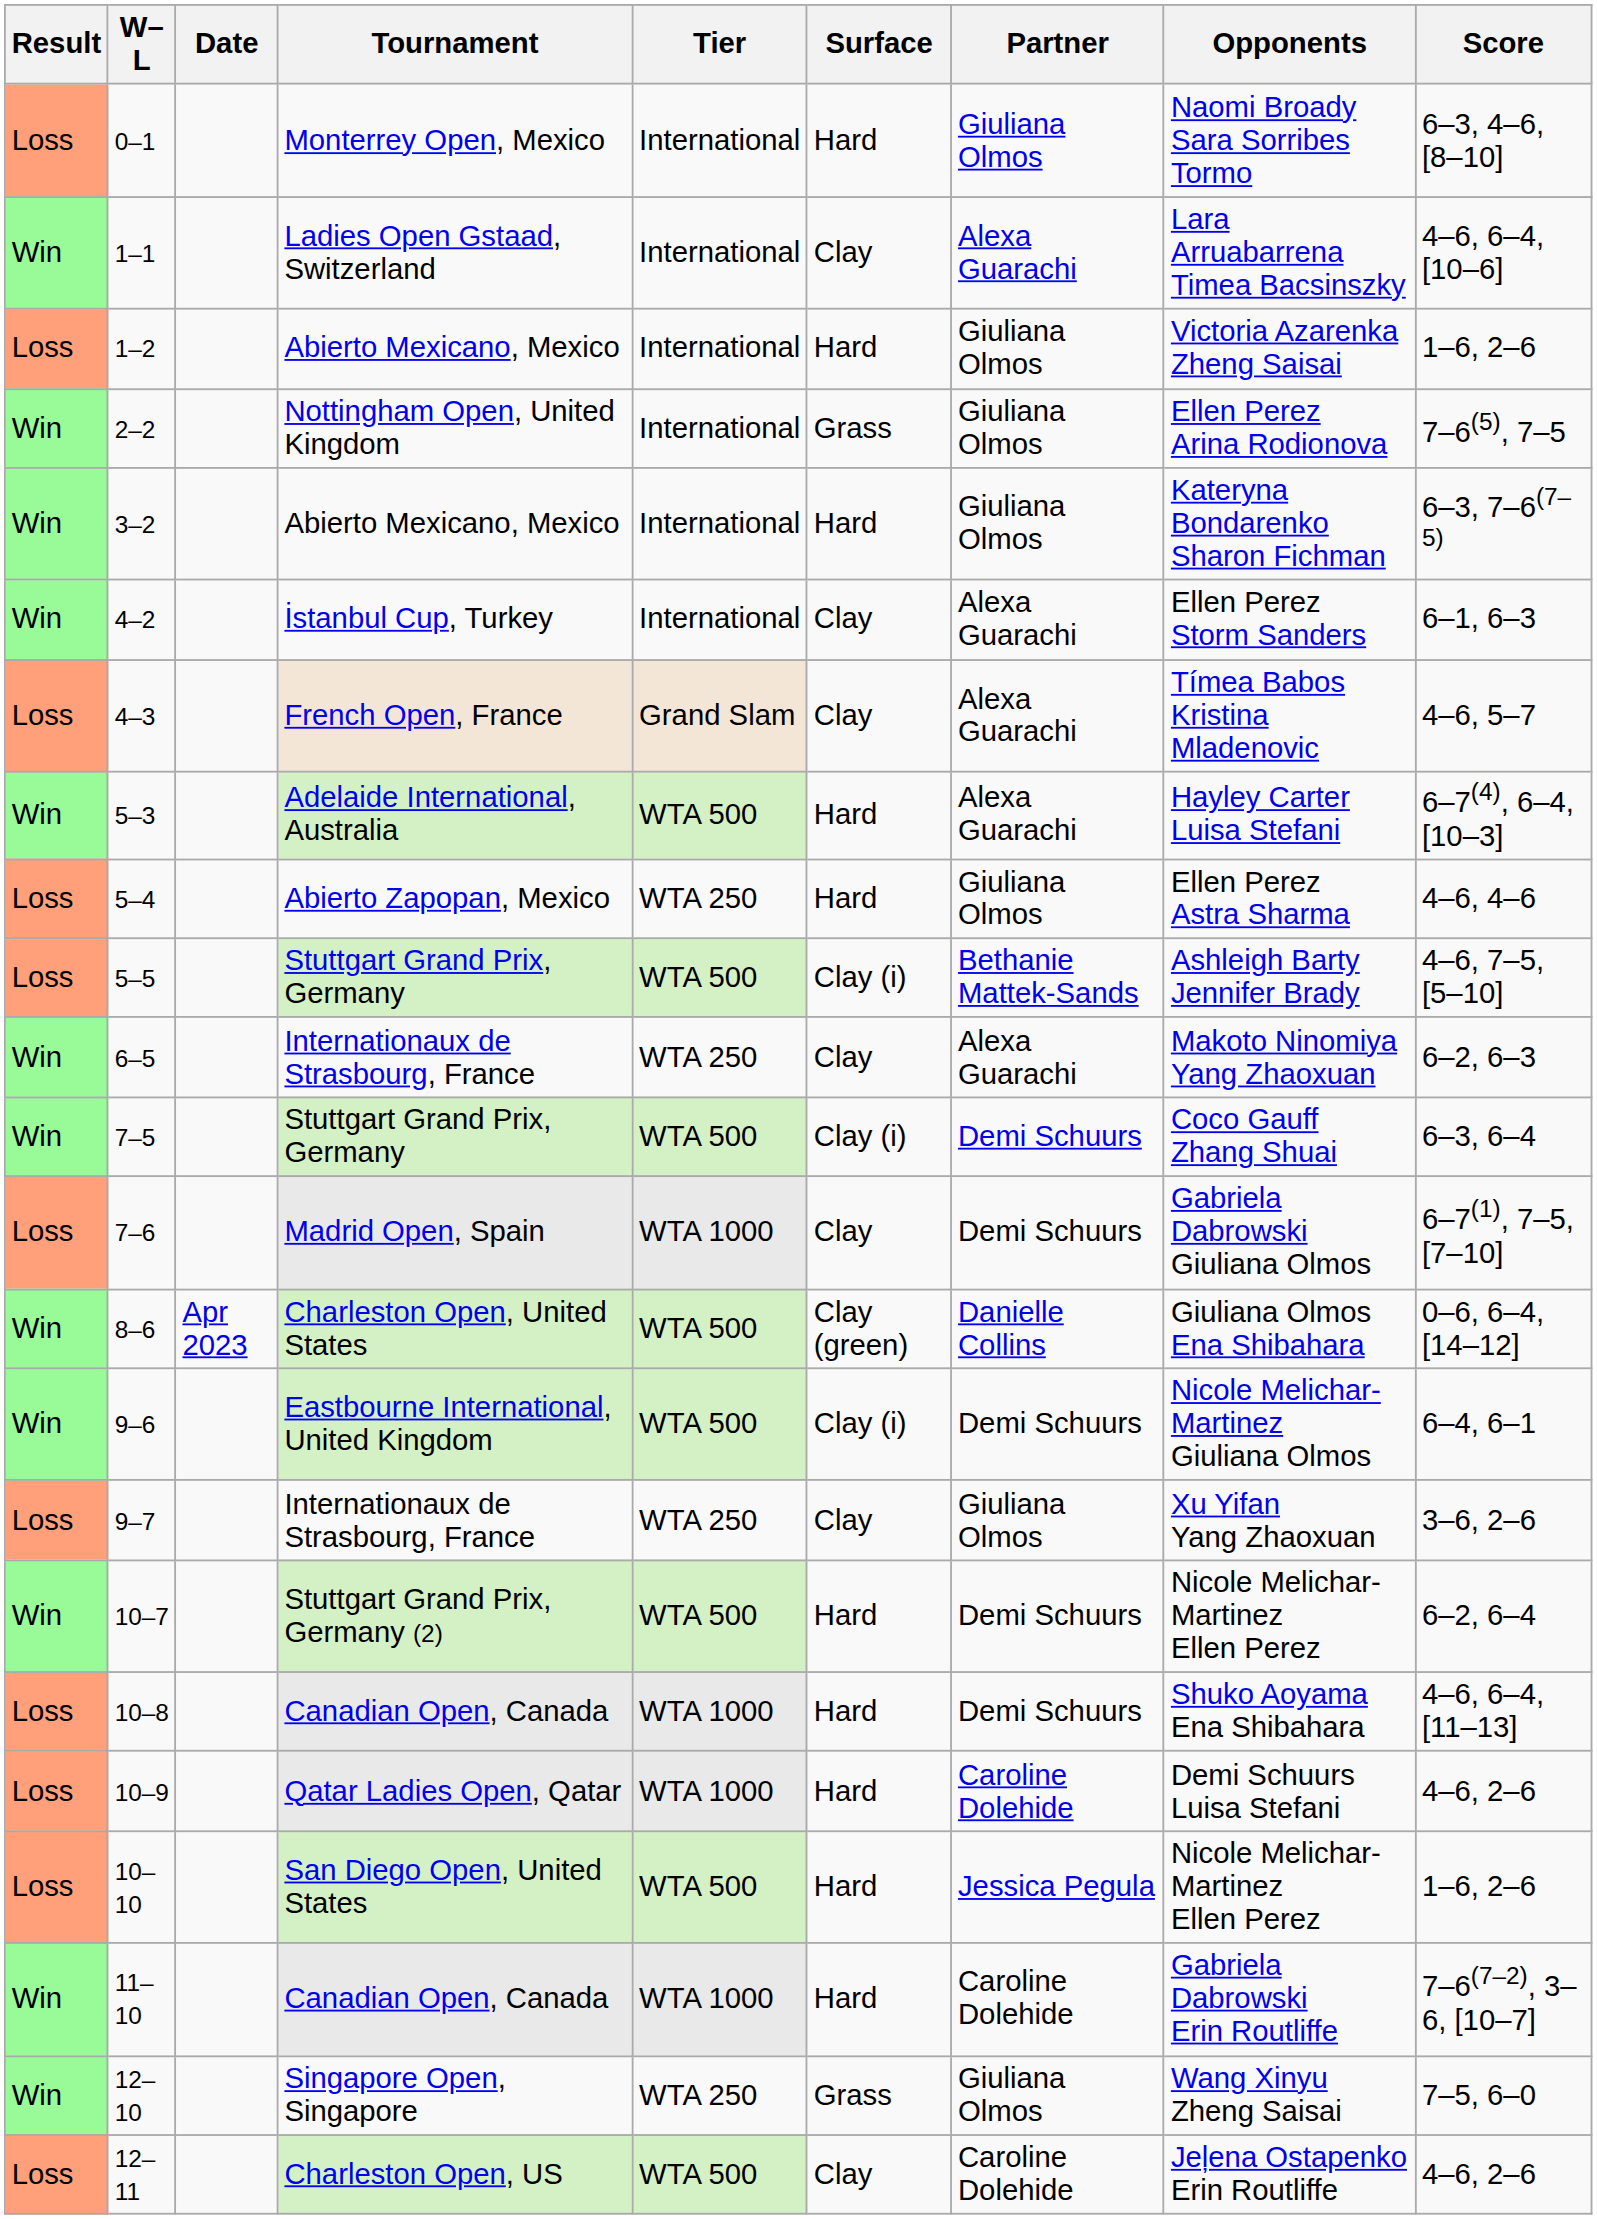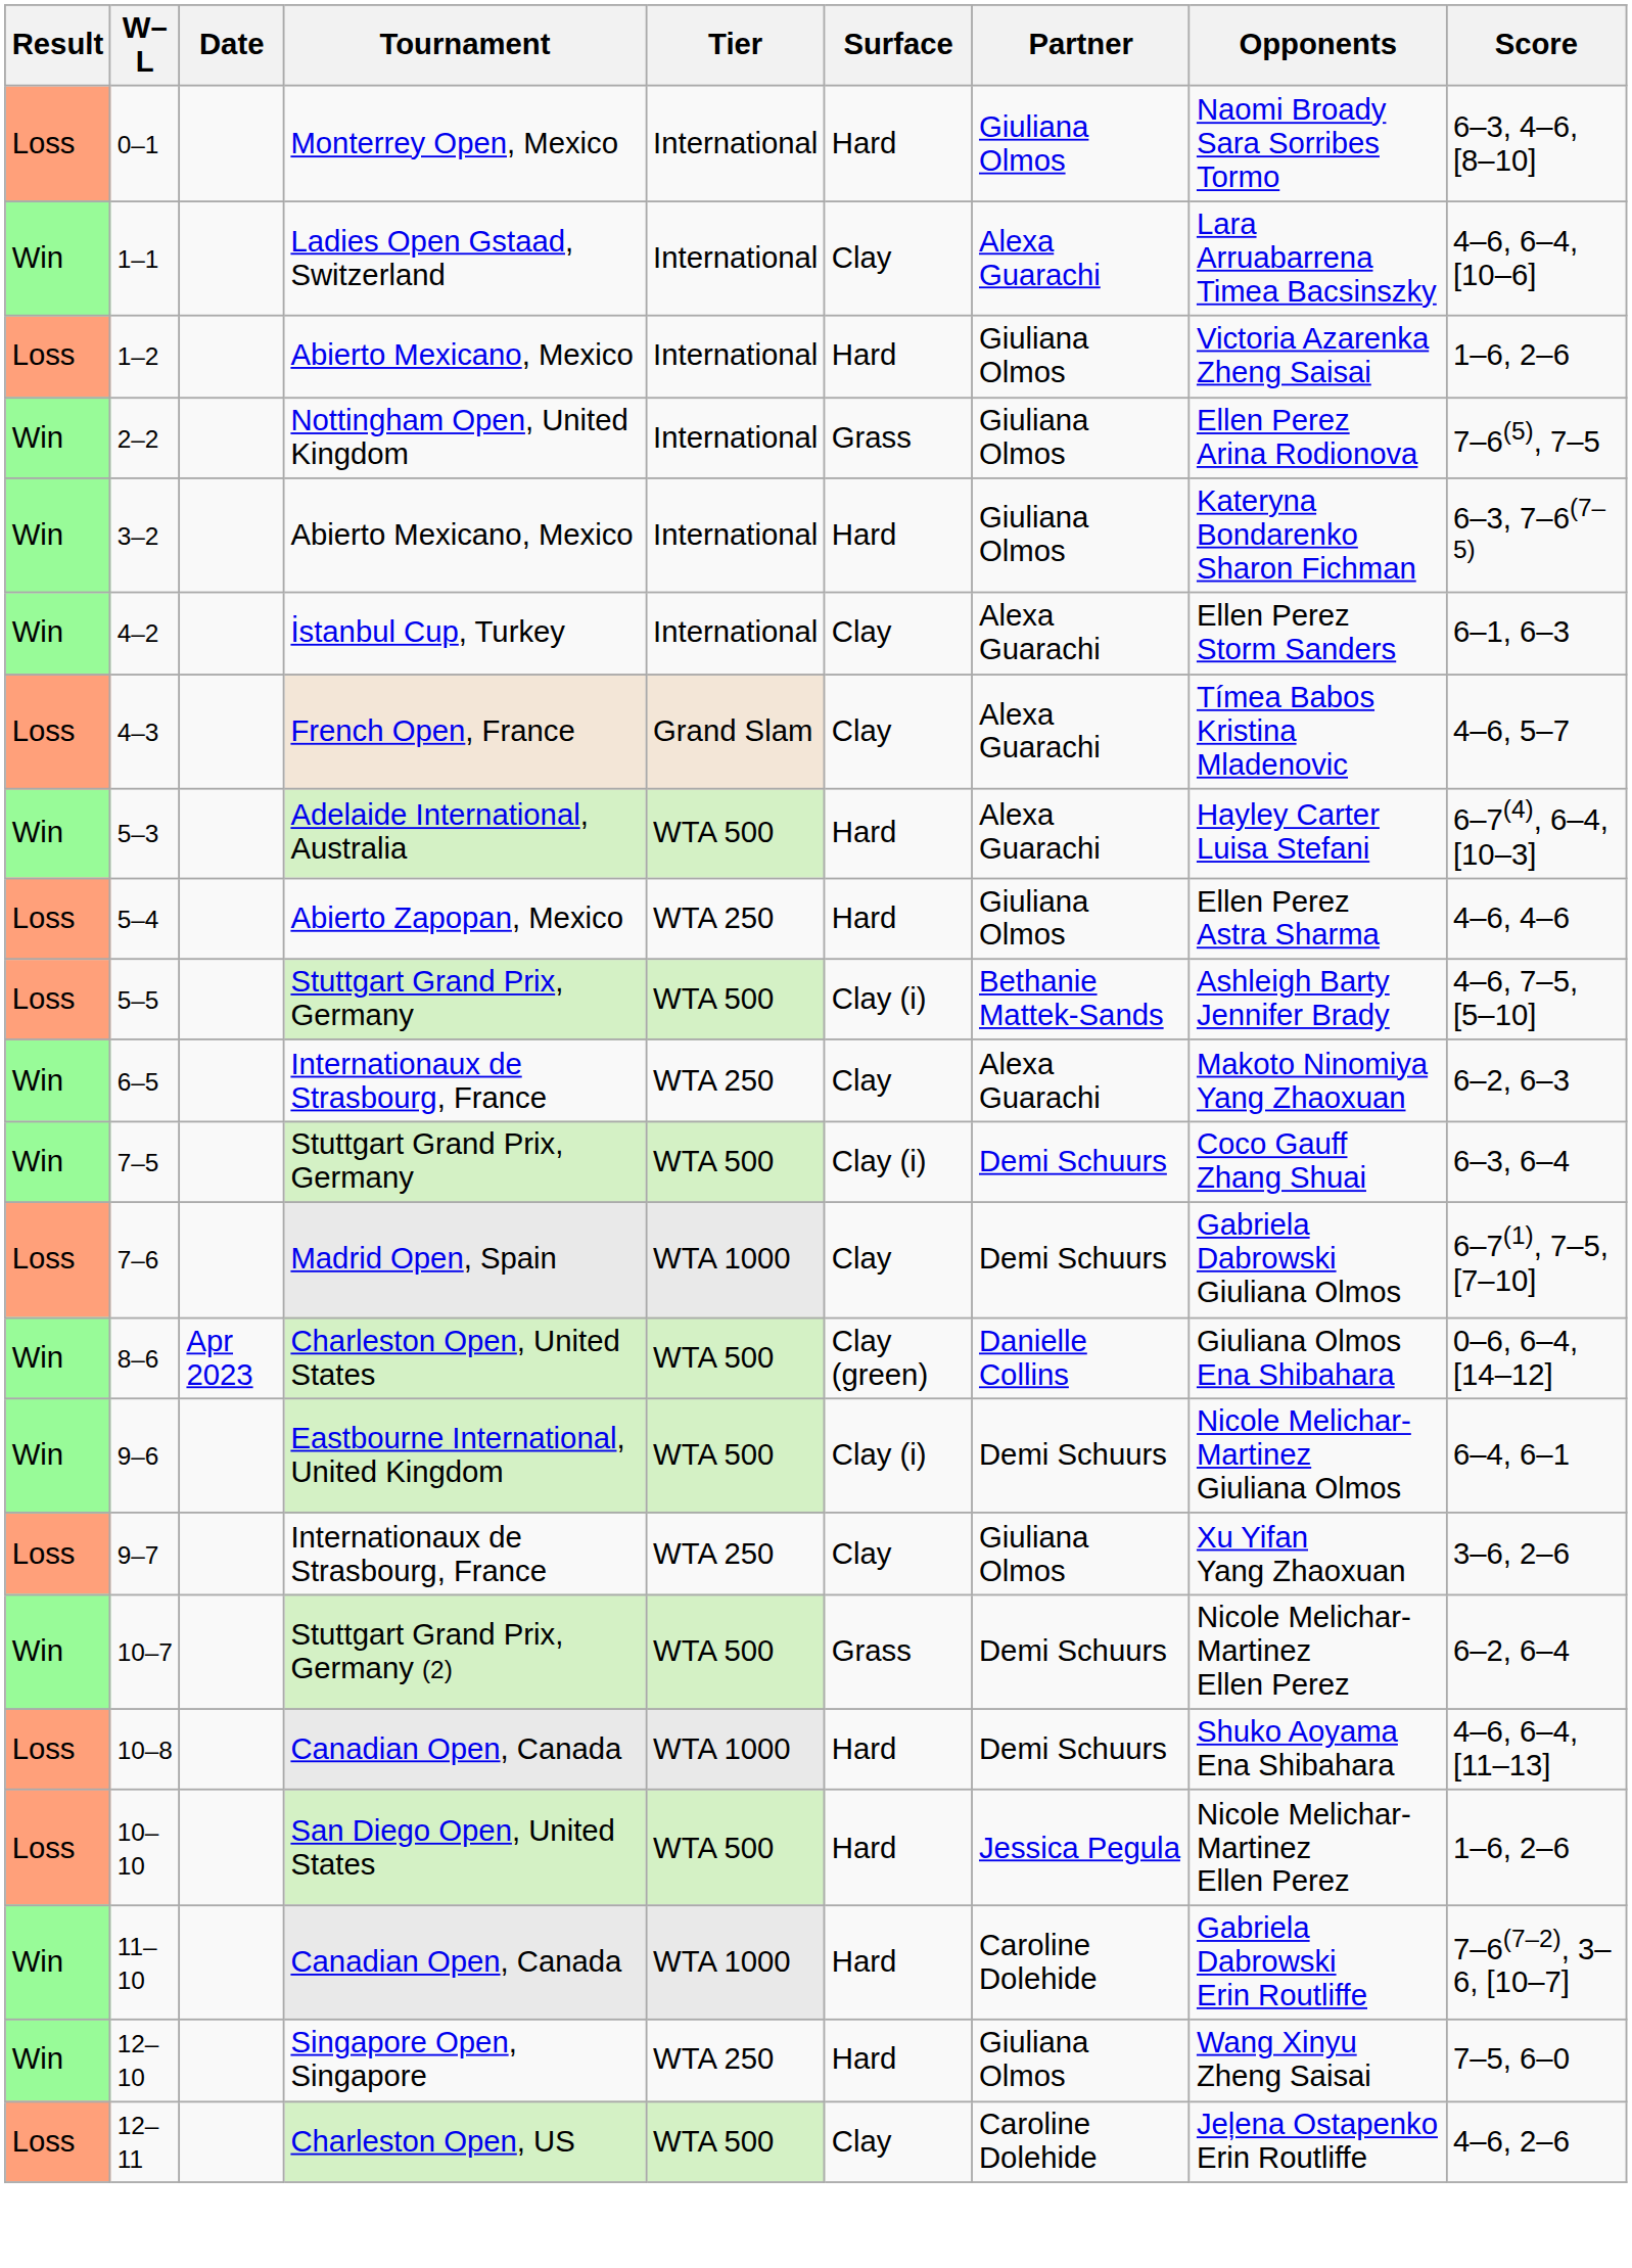10–7 | Surface: Hard -> Grass
- row: Loss | 10–9 | Qatar Ladies Open, Qatar | WTA 1000 | Hard | Caroline Dolehide | Demi Schuurs Luisa Stefani | 4–6, 2–6
12–10 | Surface: Grass -> Hard
